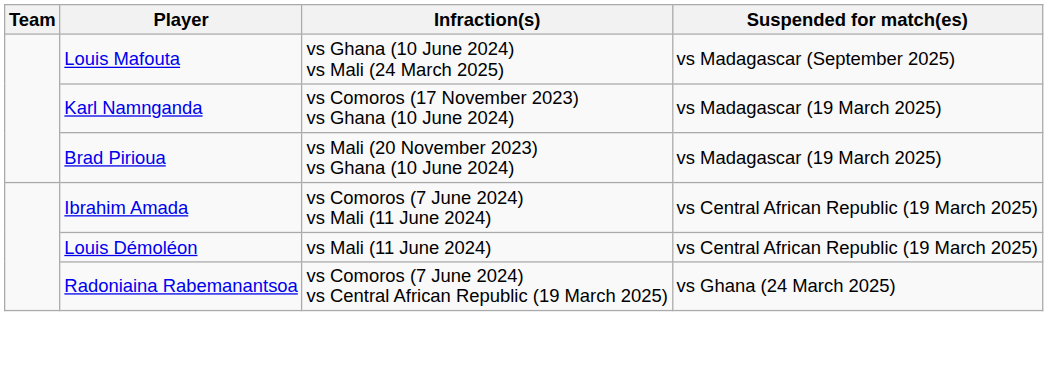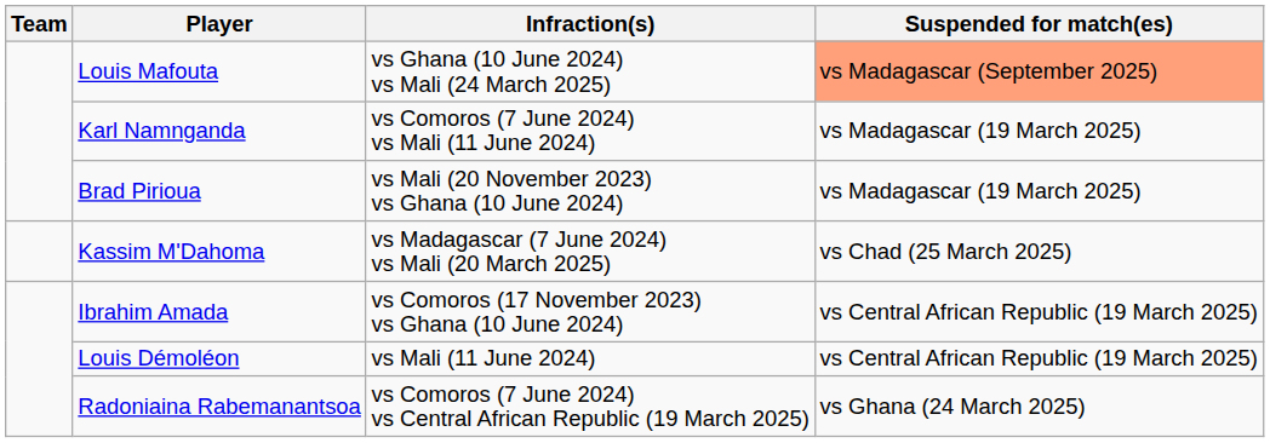Louis Mafouta | Suspended for match(es): no background -> lightsalmon background
Karl Namnganda | Infraction(s): vs Comoros (17 November 2023) vs Ghana (10 June 2024) -> vs Comoros (7 June 2024) vs Mali (11 June 2024)
+ row: Kassim M'Dahoma | vs Madagascar (7 June 2024) vs Mali (20 March 2025) | vs Chad (25 March 2025)
Ibrahim Amada | Infraction(s): vs Comoros (7 June 2024) vs Mali (11 June 2024) -> vs Comoros (17 November 2023) vs Ghana (10 June 2024)
